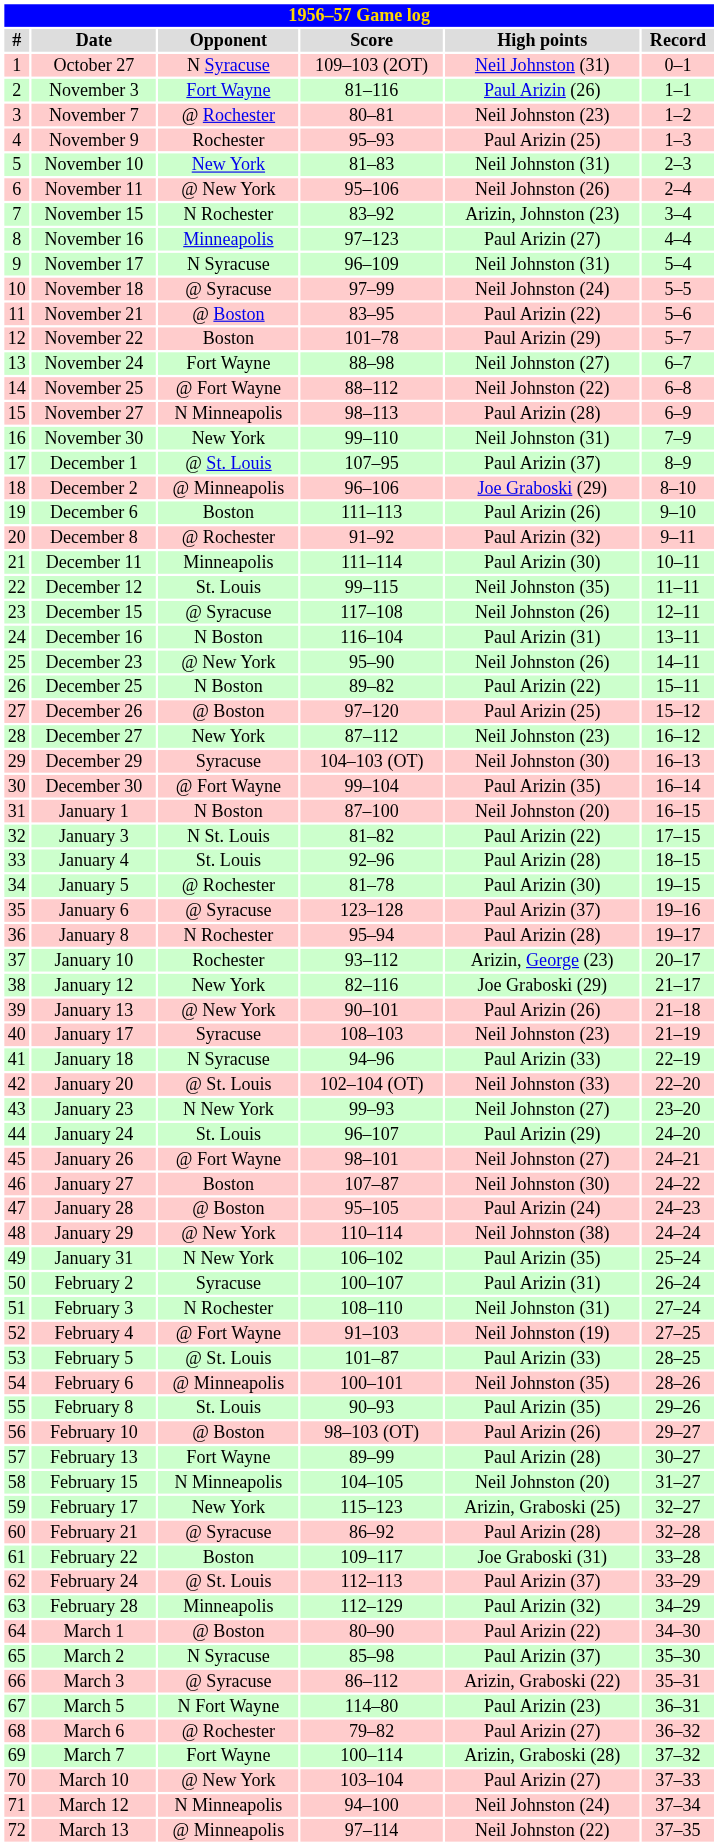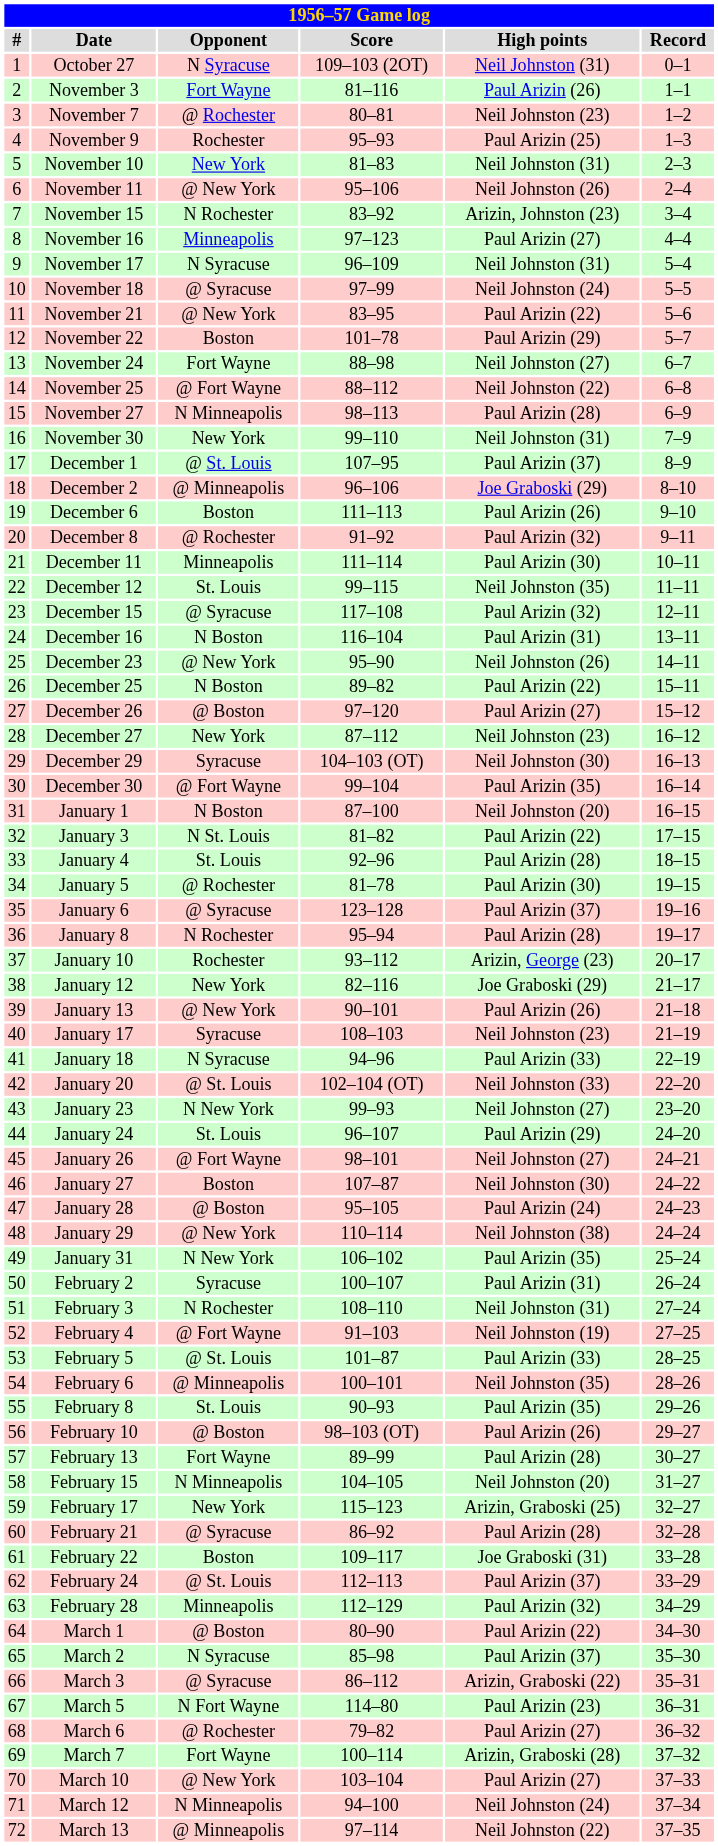November 21 | Opponent: @ Boston -> @ New York
December 15 | High points: Neil Johnston (26) -> Paul Arizin (32)
December 26 | High points: Paul Arizin (25) -> Paul Arizin (27)
